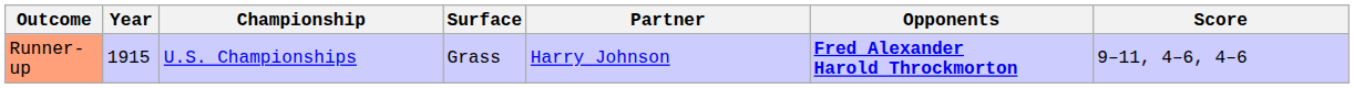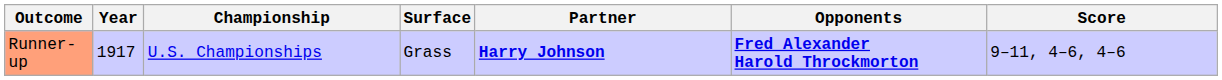Runner-up | Year: 1915 -> 1917
Runner-up | Partner: normal -> bold
